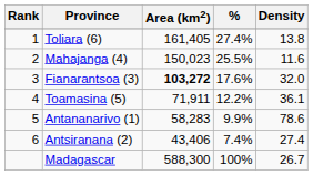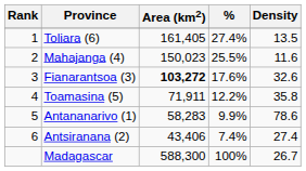Toliara (6) | Density: 13.8 -> 13.5
Fianarantsoa (3) | Density: 32.0 -> 32.6
Toamasina (5) | Density: 36.1 -> 35.8
